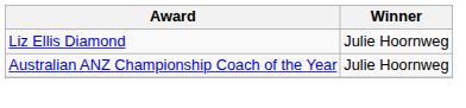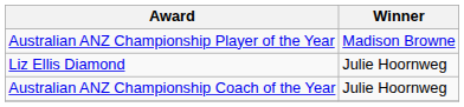+ row: Australian ANZ Championship Player of the Year | Madison Browne
